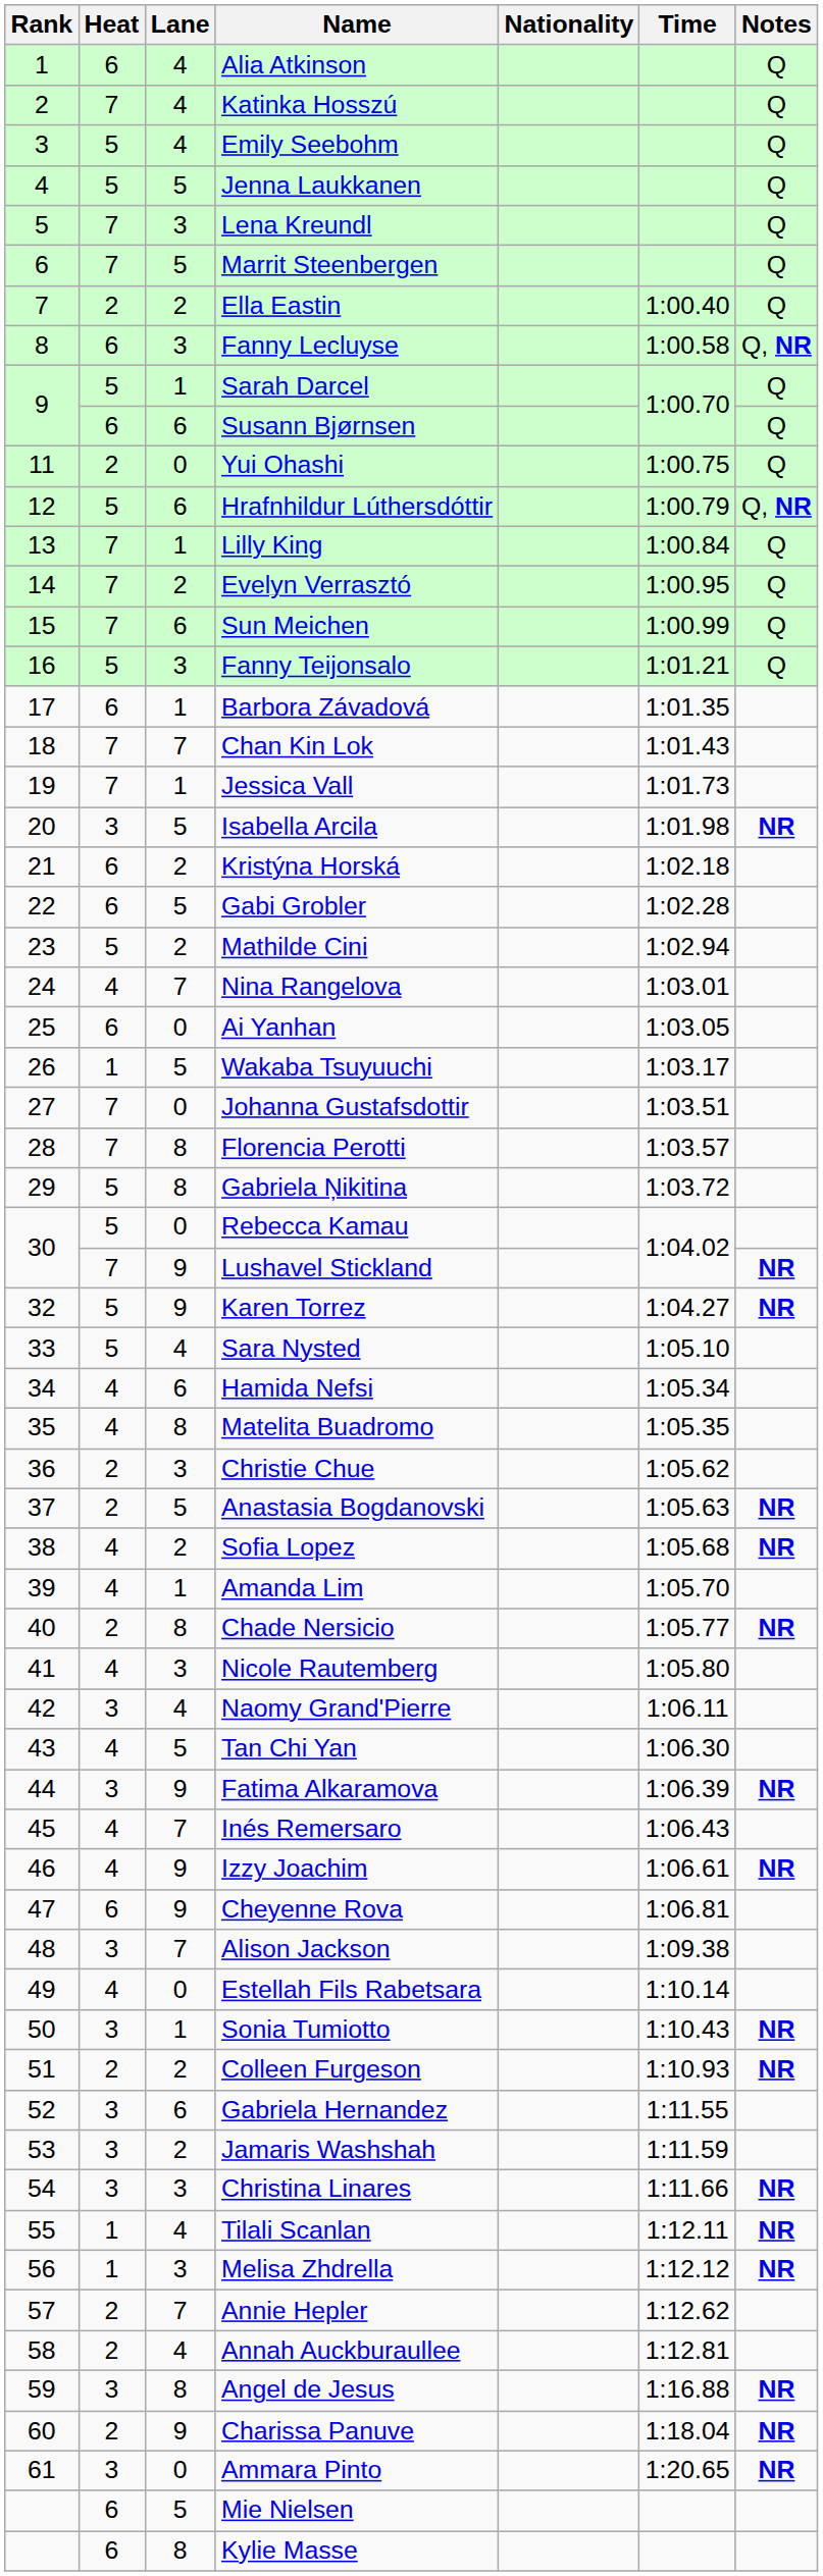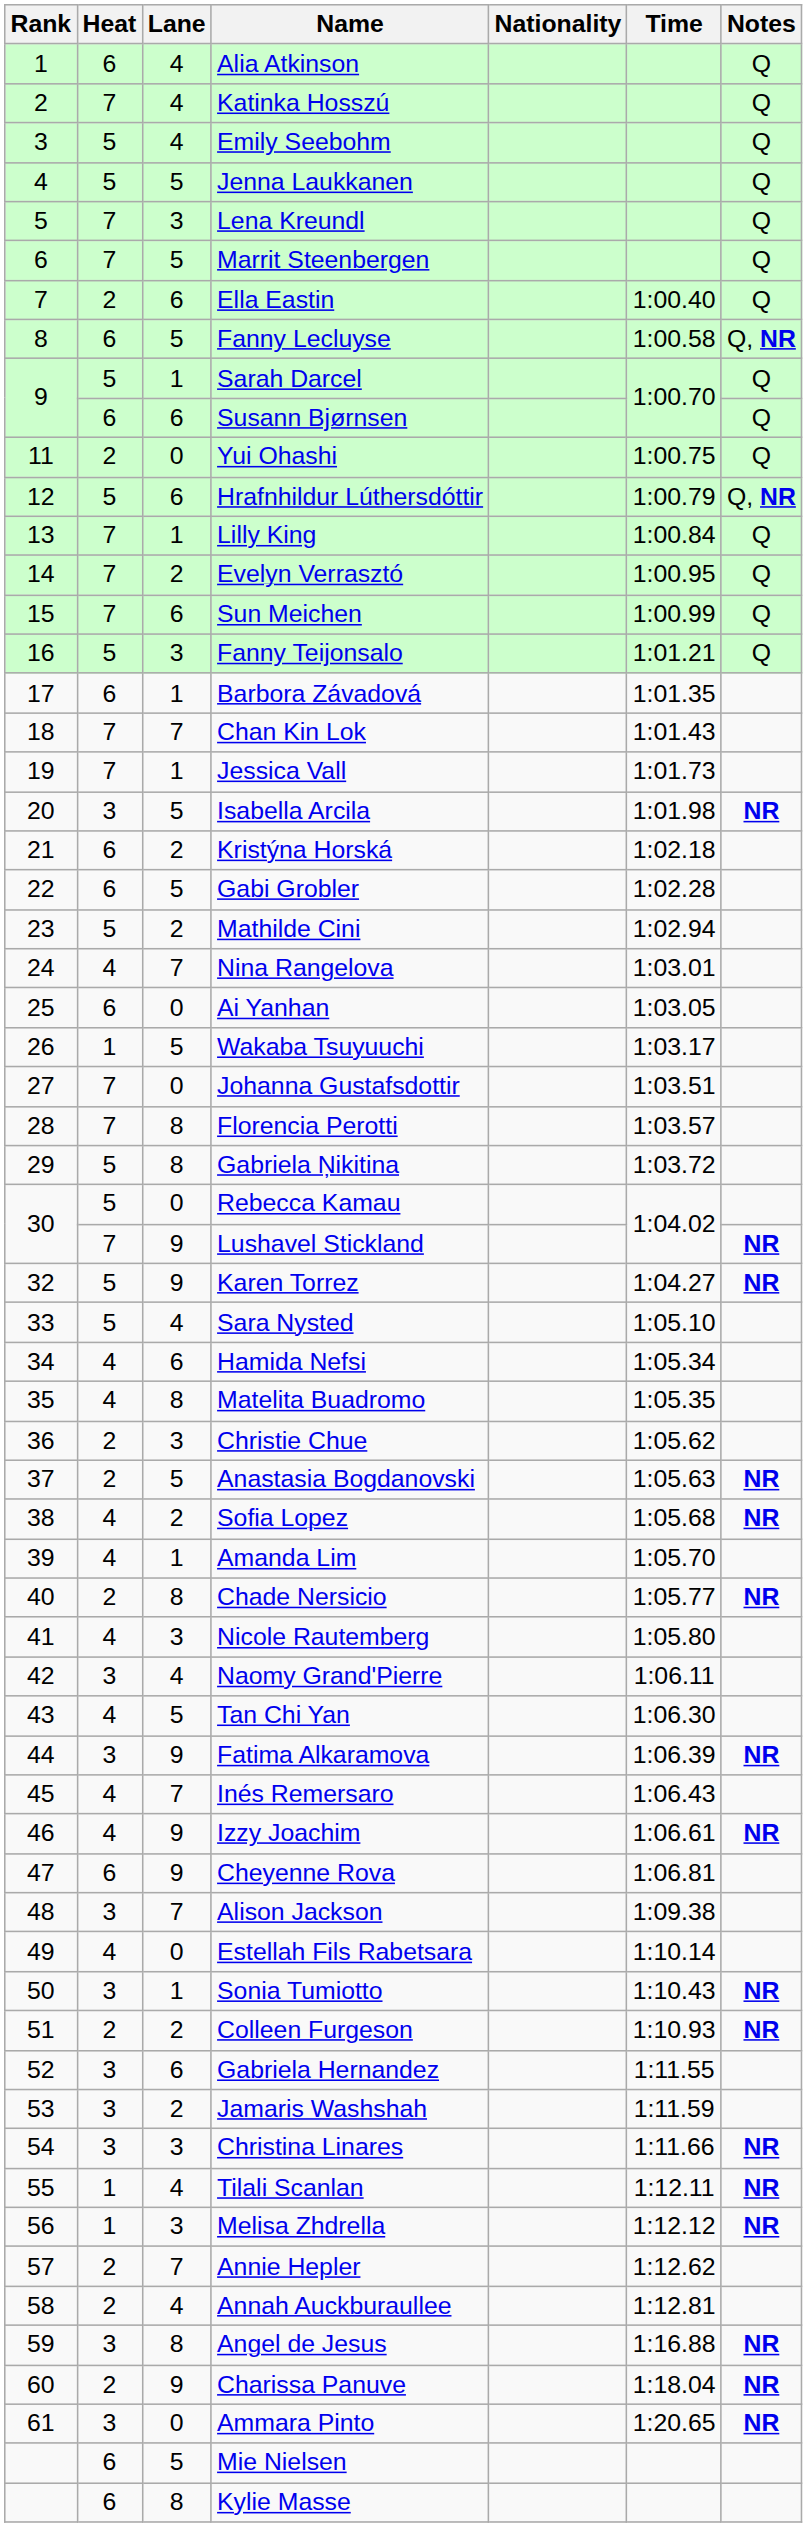Ella Eastin | Lane: 2 -> 6
Fanny Lecluyse | Lane: 3 -> 5
